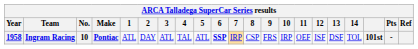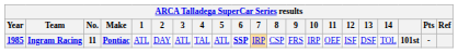Ingram Racing | Year: 1958 -> 1985
Ingram Racing | No.: 10 -> 11
